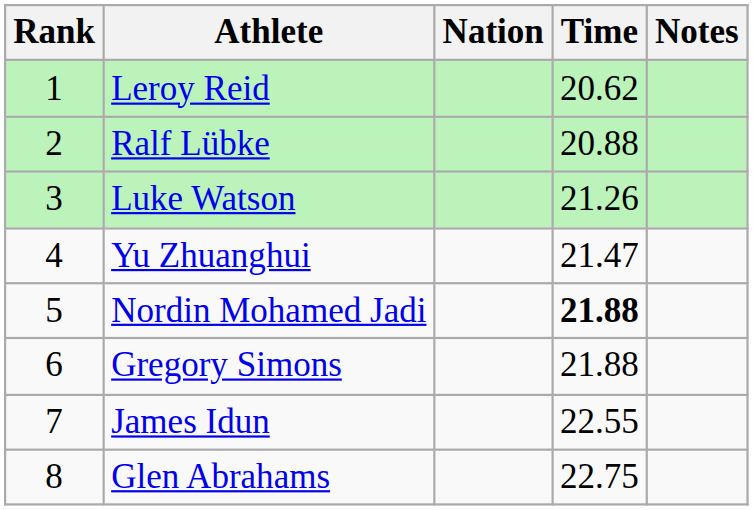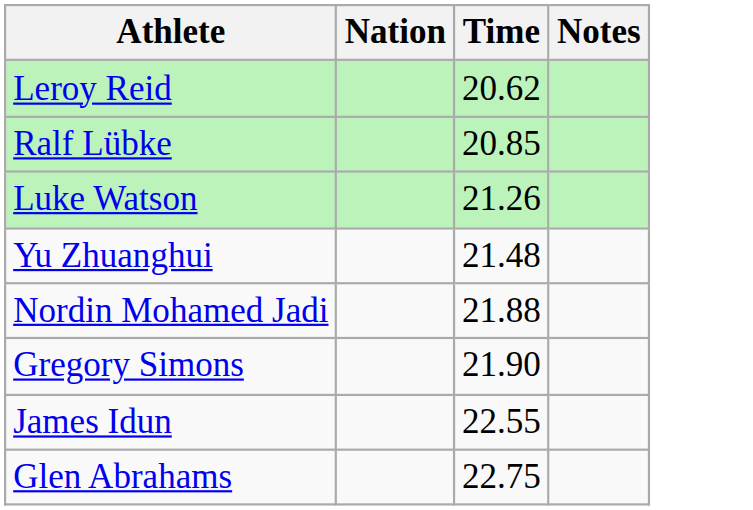- column: Rank | 1 | 2 | 3 | 4 | 5 | 6 | 7 | 8
Ralf Lübke | Time: 20.88 -> 20.85
Yu Zhuanghui | Time: 21.47 -> 21.48
Nordin Mohamed Jadi | Time: bold -> normal
Gregory Simons | Time: 21.88 -> 21.90
